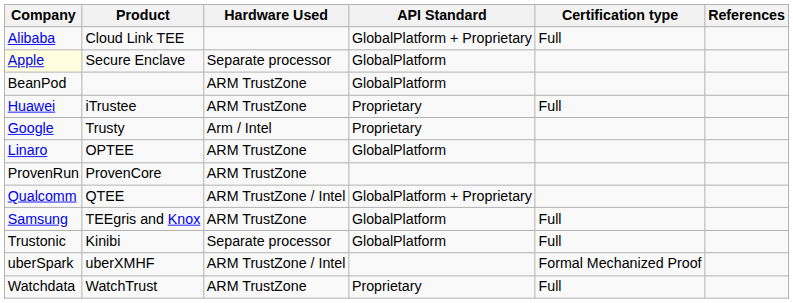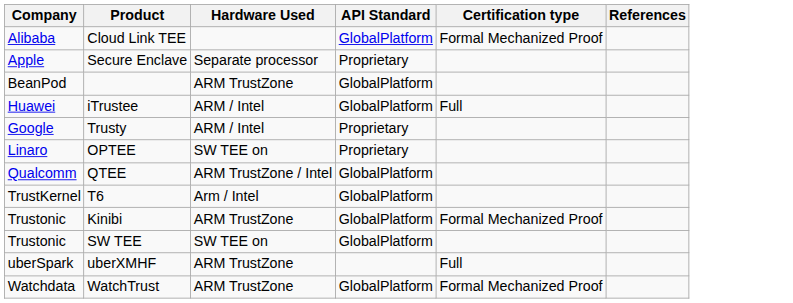Cloud Link TEE | API Standard: GlobalPlatform + Proprietary -> GlobalPlatform
Cloud Link TEE | Certification type: Full -> Formal Mechanized Proof
Secure Enclave | Company: lightyellow background -> no background
Secure Enclave | API Standard: GlobalPlatform -> Proprietary
iTrustee | Hardware Used: ARM TrustZone -> ARM / Intel
iTrustee | API Standard: Proprietary -> GlobalPlatform
Trusty | Hardware Used: Arm / Intel -> ARM / Intel
OPTEE | Hardware Used: ARM TrustZone -> SW TEE on
OPTEE | API Standard: GlobalPlatform -> Proprietary
- row: ProvenRun | ProvenCore | ARM TrustZone
QTEE | API Standard: GlobalPlatform + Proprietary -> GlobalPlatform
- row: Samsung | TEEgris and Knox | ARM TrustZone | GlobalPlatform | Full
+ row: TrustKernel | T6 | Arm / Intel | GlobalPlatform
Kinibi | Hardware Used: Separate processor -> ARM TrustZone
Kinibi | Certification type: Full -> Formal Mechanized Proof
+ row: Trustonic | SW TEE | SW TEE on | GlobalPlatform
uberXMHF | Hardware Used: ARM TrustZone / Intel -> ARM TrustZone
uberXMHF | Certification type: Formal Mechanized Proof -> Full
WatchTrust | API Standard: Proprietary -> GlobalPlatform
WatchTrust | Certification type: Full -> Formal Mechanized Proof
